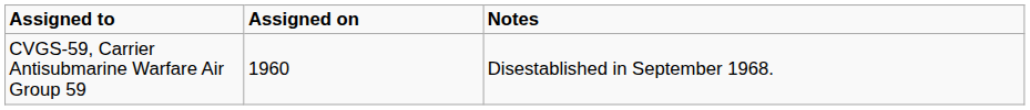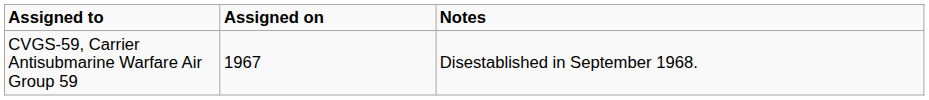CVGS-59, Carrier Antisubmarine Warfare Air Group 59 | Assigned on: 1960 -> 1967
